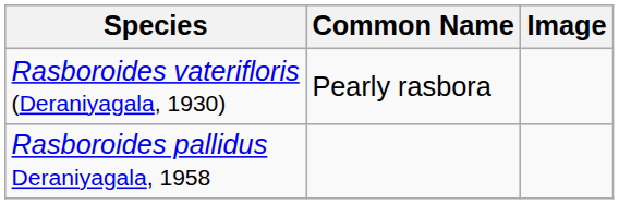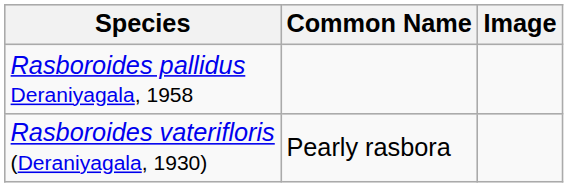rows swapped: Rasboroides pallidus Deraniyagala, 1958 <-> Rasboroides vaterifloris (Deraniyagala, 1930)
